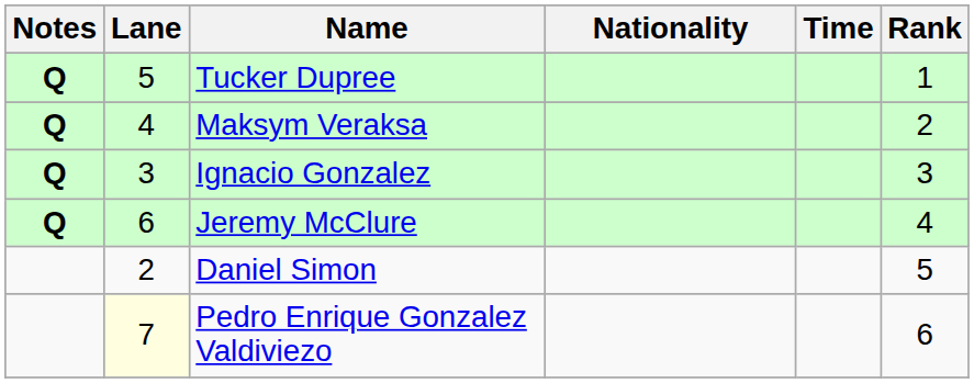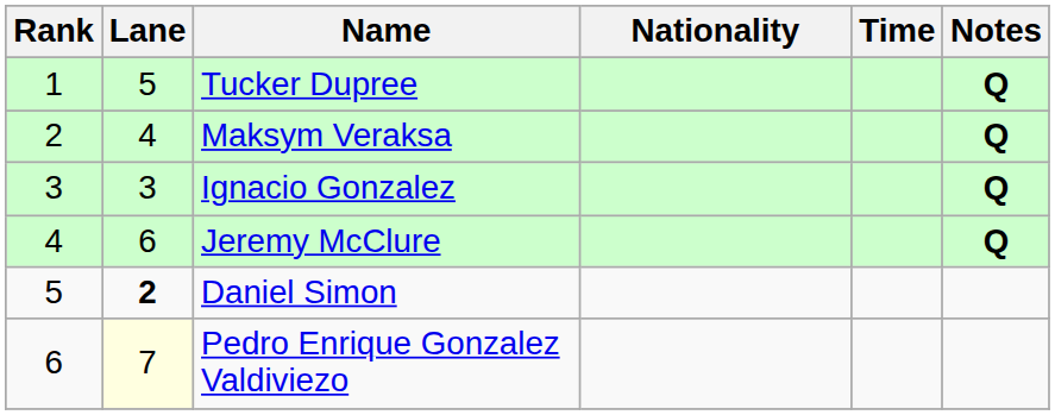columns swapped: Rank <-> Notes
Daniel Simon | Lane: normal -> bold
